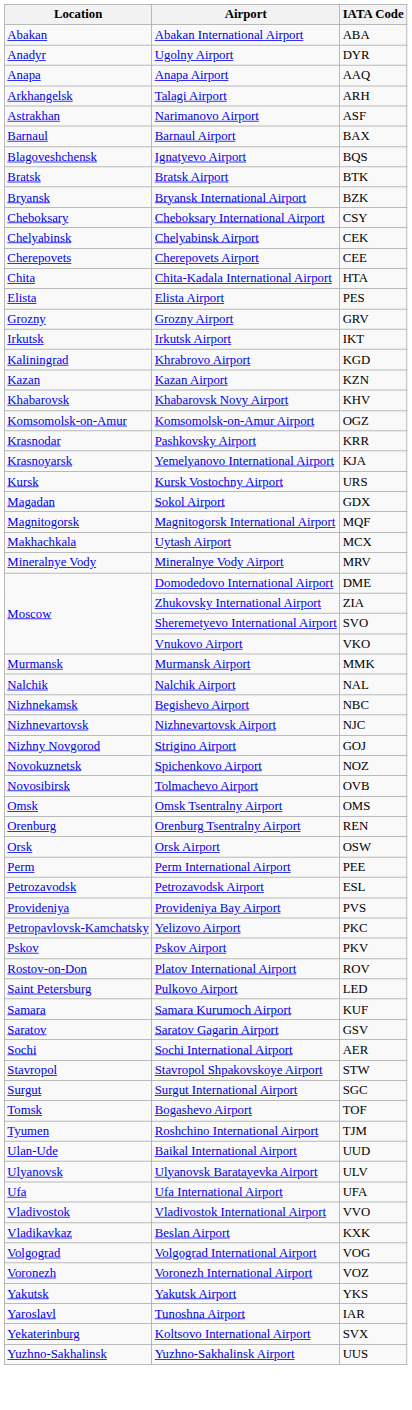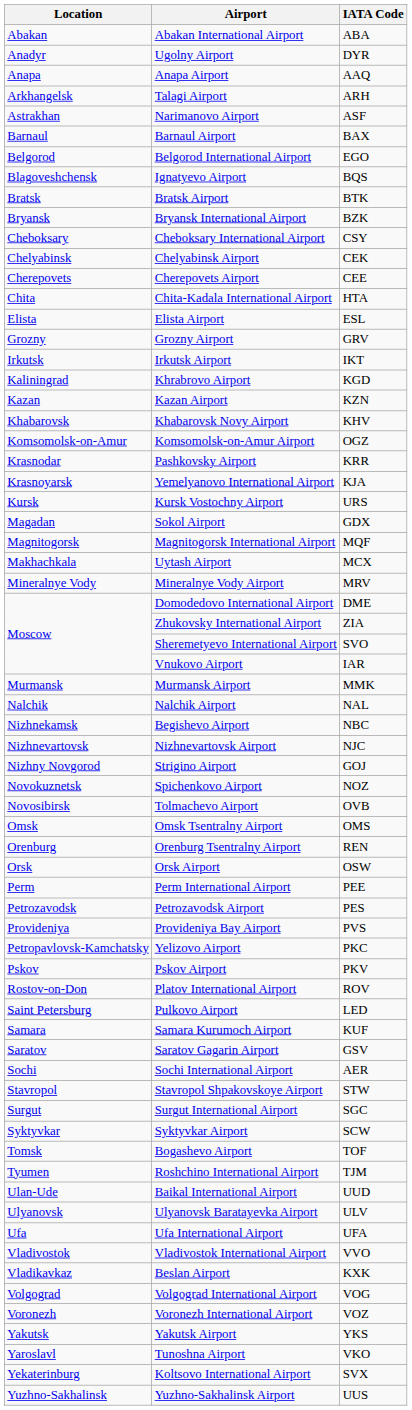+ row: Belgorod | Belgorod International Airport | EGO
Elista Airport | IATA Code: PES -> ESL
Vnukovo Airport | IATA Code: VKO -> IAR
Petrozavodsk Airport | IATA Code: ESL -> PES
+ row: Syktyvkar | Syktyvkar Airport | SCW
Tunoshna Airport | IATA Code: IAR -> VKO
